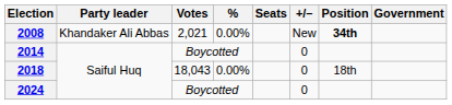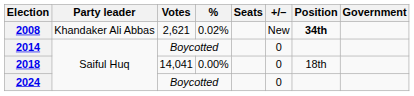2008 | Votes: 2,021 -> 2,621
2008 | %: 0.00% -> 0.02%
2018 | Votes: 18,043 -> 14,041
